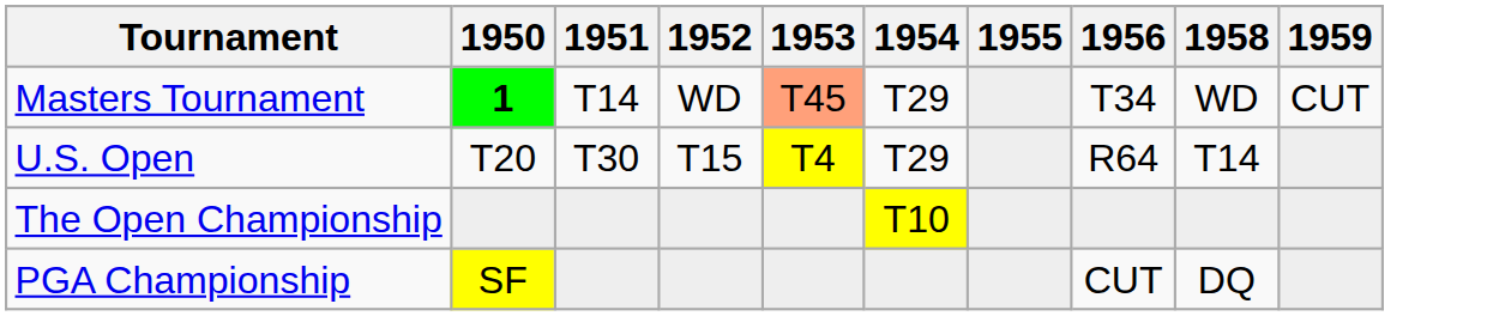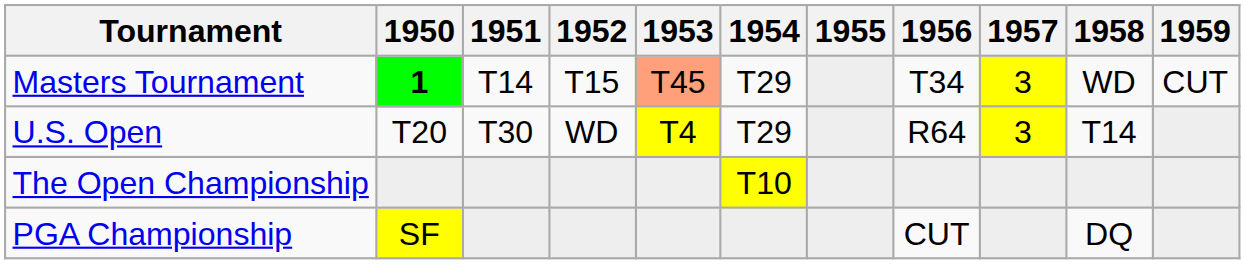+ column: 1957 | 3 | 3
Masters Tournament | 1952: WD -> T15
U.S. Open | 1952: T15 -> WD
